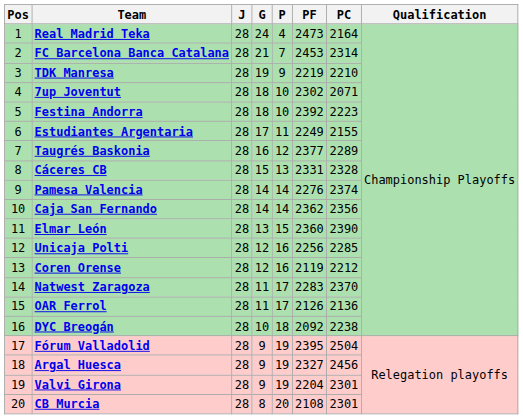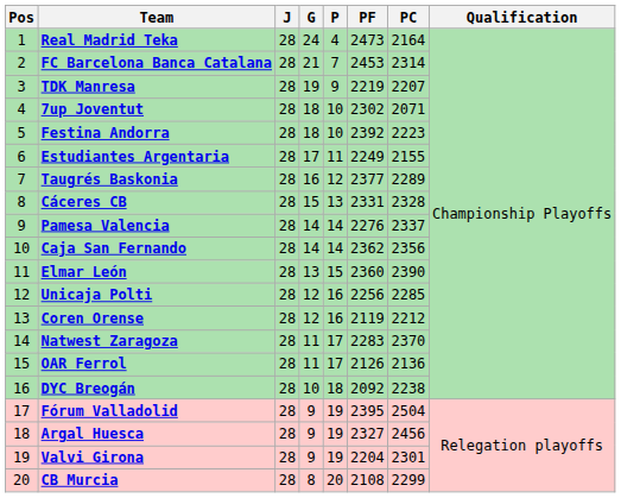TDK Manresa | PC: 2210 -> 2207
Pamesa Valencia | PC: 2374 -> 2337
CB Murcia | PC: 2301 -> 2299
